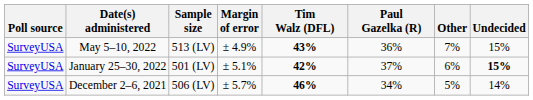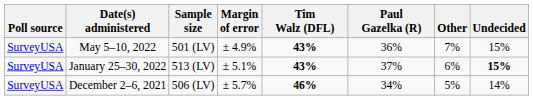May 5–10, 2022 | Sample size: 513 (LV) -> 501 (LV)
January 25–30, 2022 | Sample size: 501 (LV) -> 513 (LV)
January 25–30, 2022 | Tim Walz (DFL): 42% -> 43%
